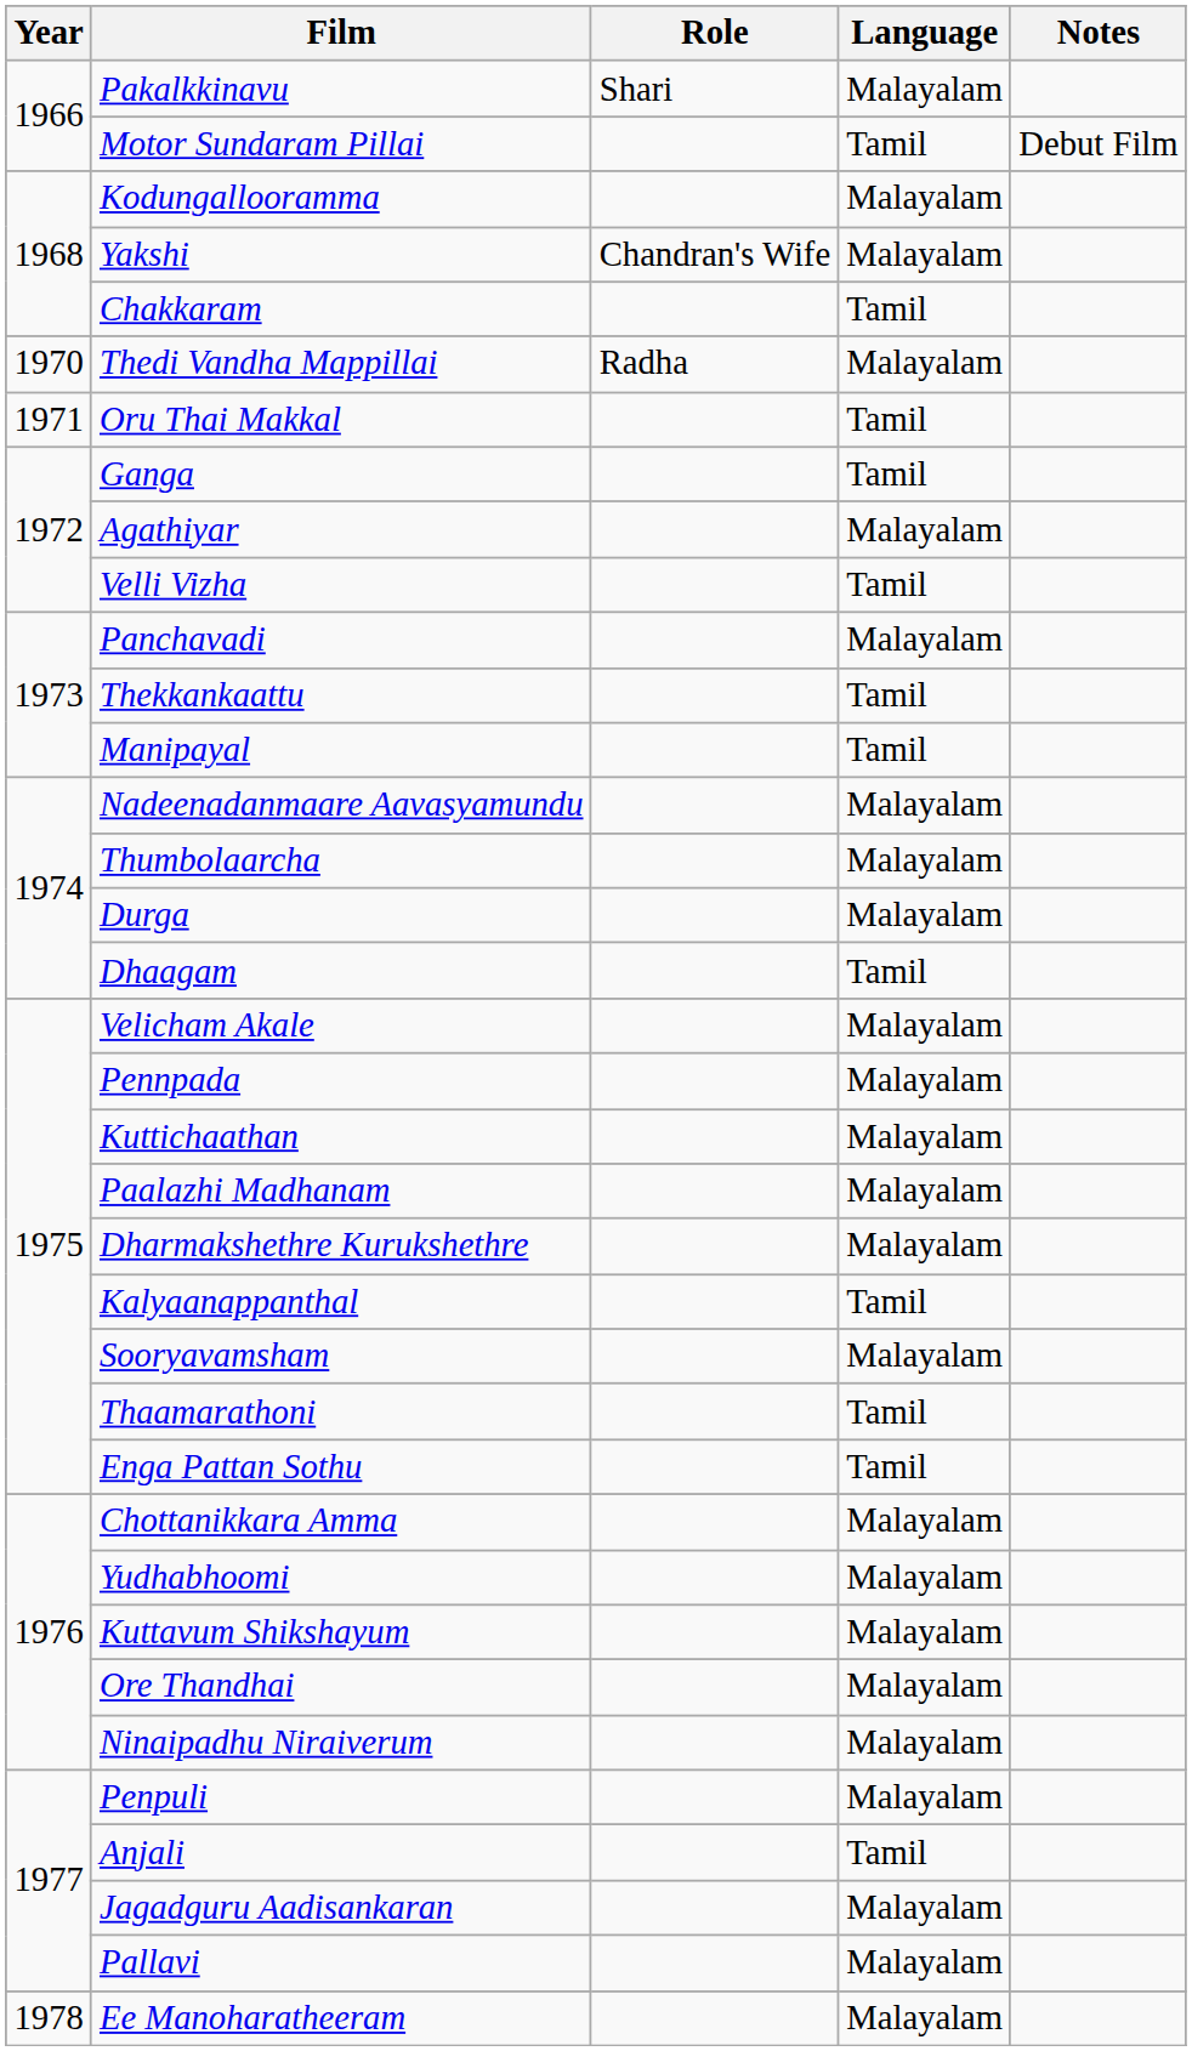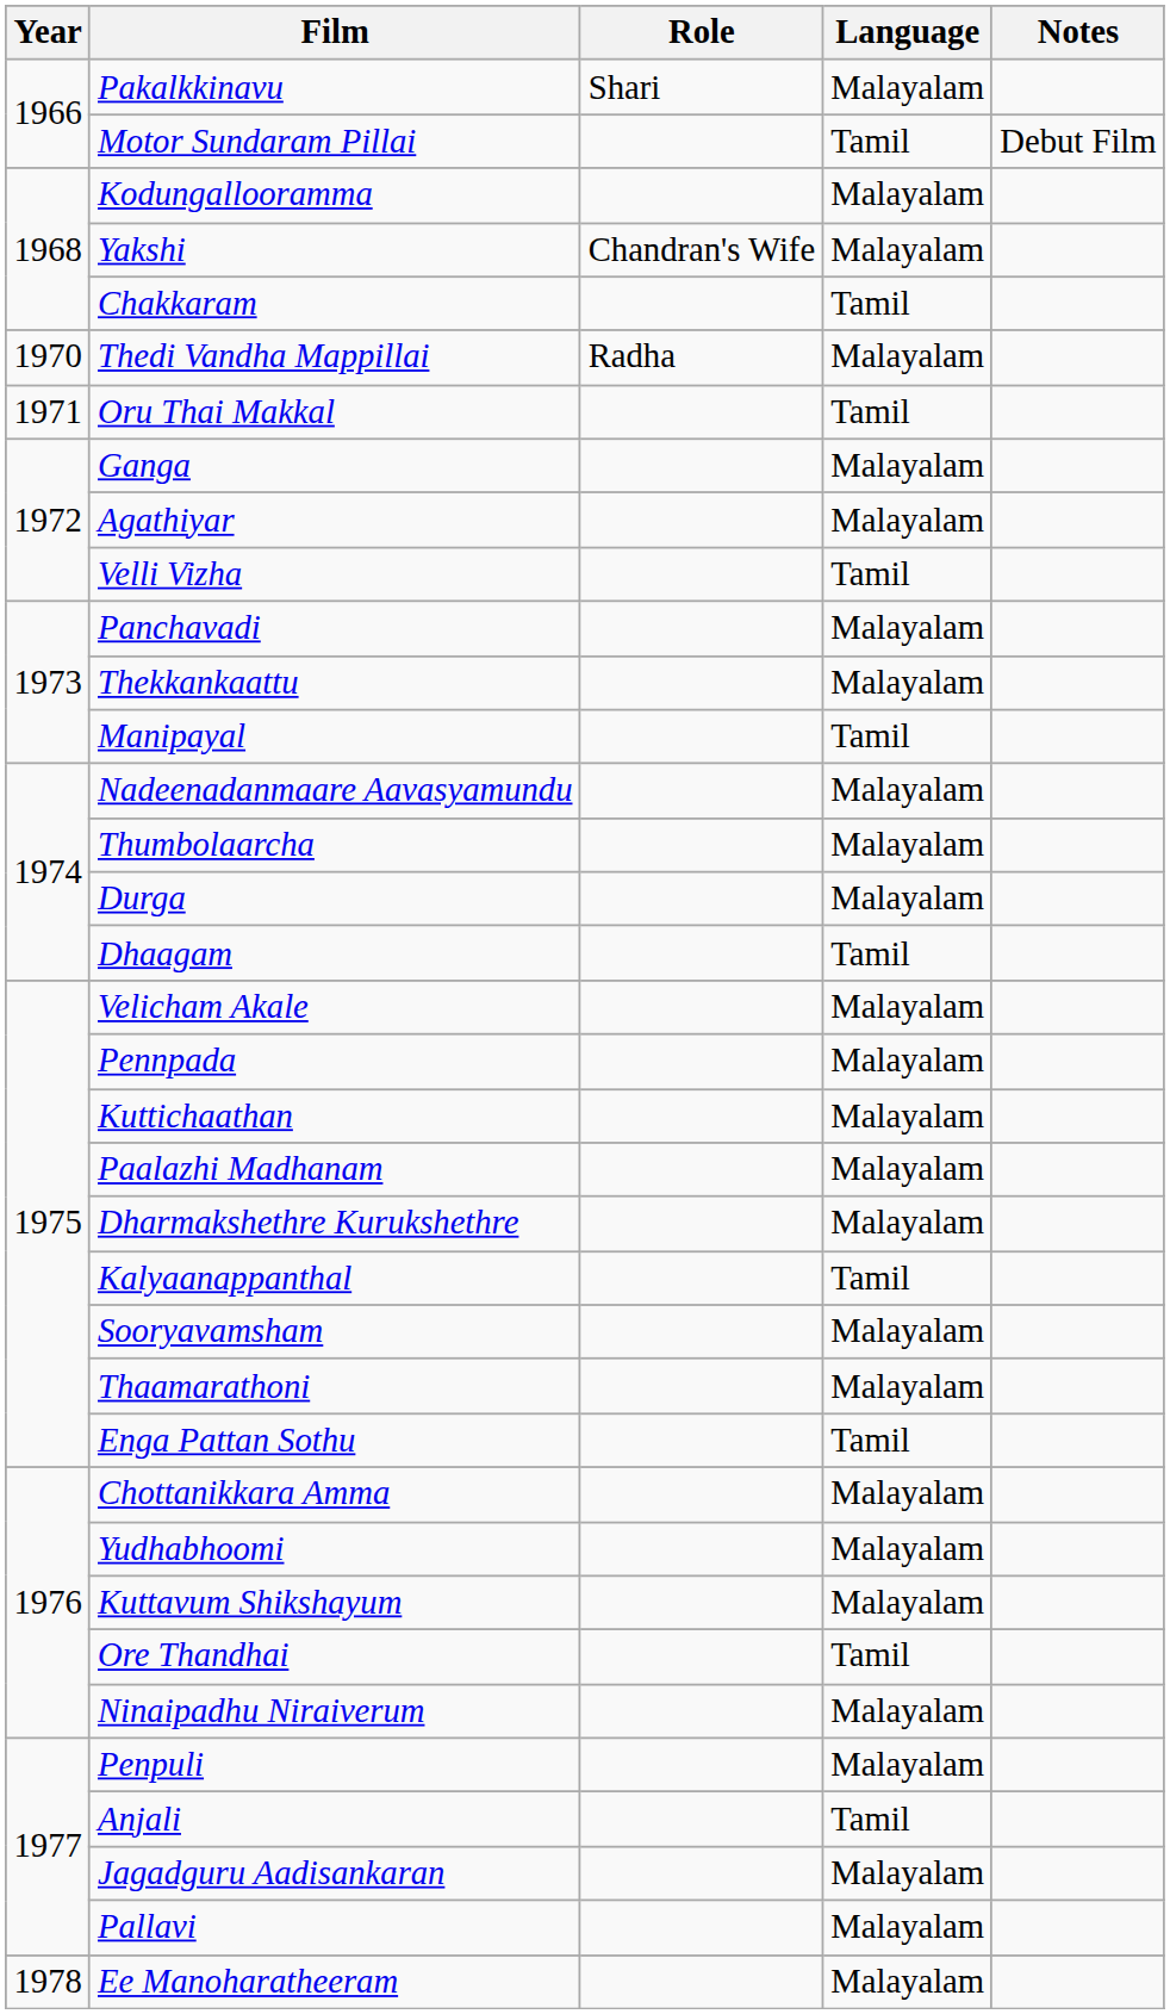Ganga | Language: Tamil -> Malayalam
Thekkankaattu | Language: Tamil -> Malayalam
Thaamarathoni | Language: Tamil -> Malayalam
Ore Thandhai | Language: Malayalam -> Tamil
